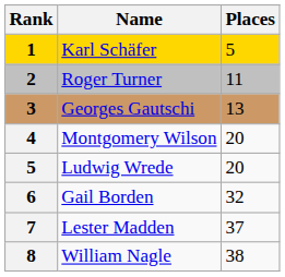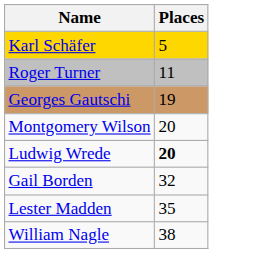- column: Rank | 1 | 2 | 3 | 4 | 5 | 6 | 7 | 8
Georges Gautschi | Places: 13 -> 19
Ludwig Wrede | Places: normal -> bold
Lester Madden | Places: 37 -> 35
